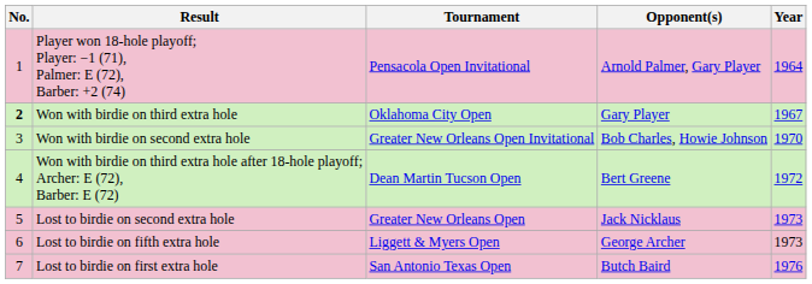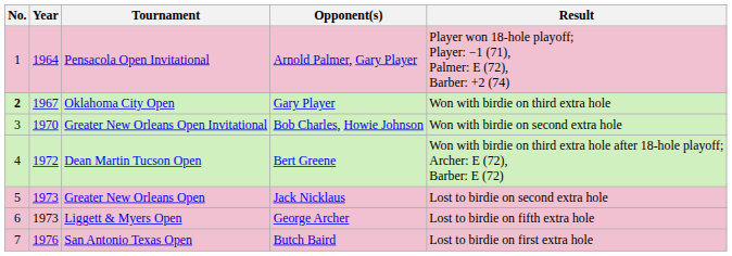columns swapped: Year <-> Result
